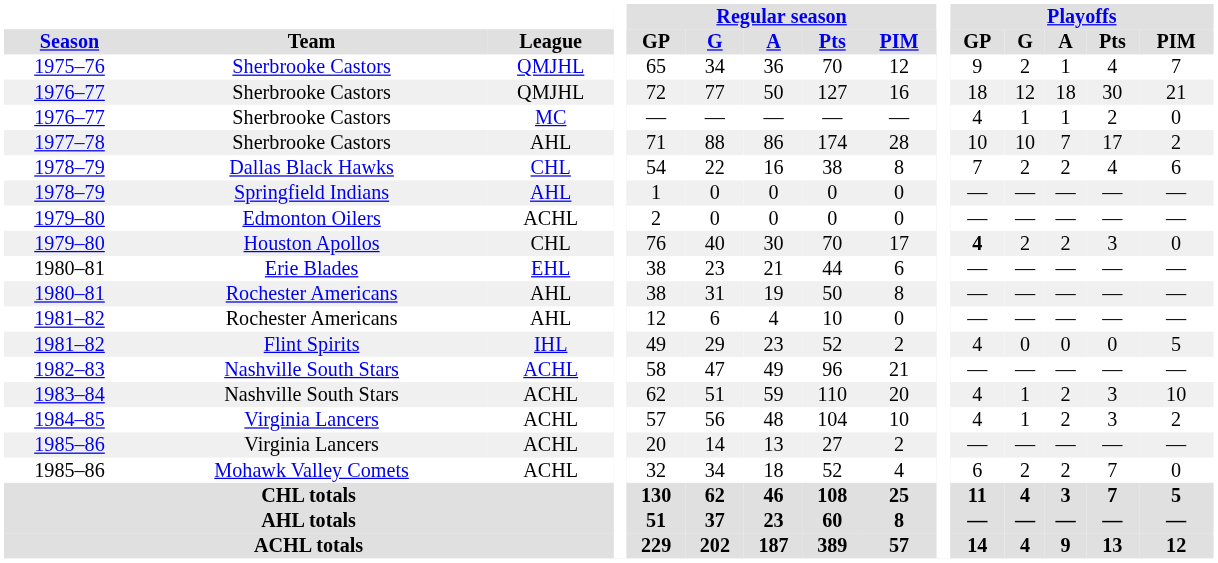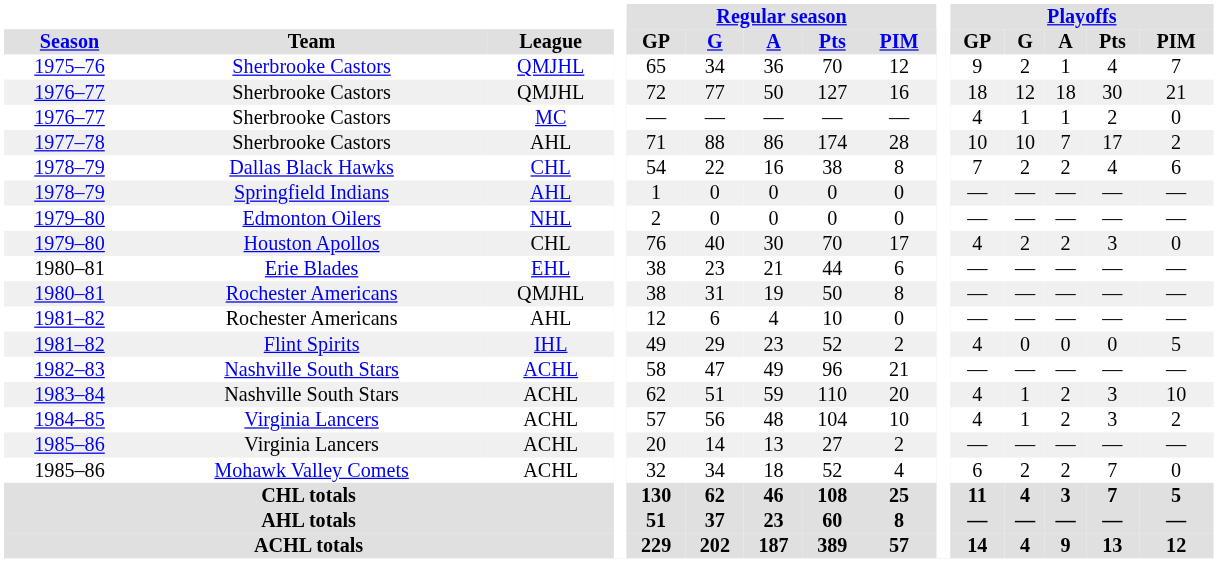1979–80 / Edmonton Oilers | League: ACHL -> NHL
1979–80 / Houston Apollos | Playoffs / GP: bold -> normal
1980–81 / Rochester Americans | League: AHL -> QMJHL
